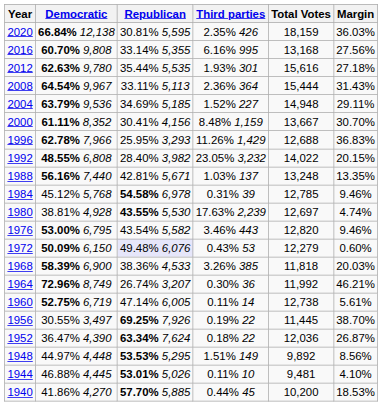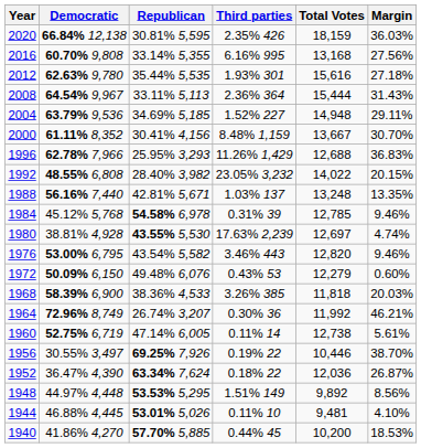1972 | Republican: lavender background -> no background
1956 | Total Votes: 11,445 -> 10,446
